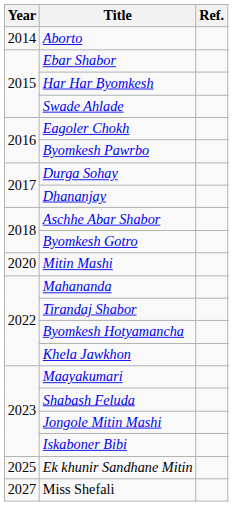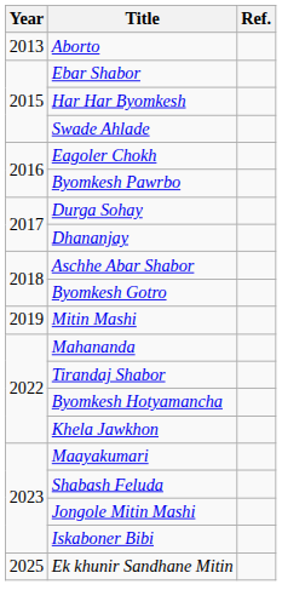Aborto | Year: 2014 -> 2013
Mitin Mashi | Year: 2020 -> 2019
- row: 2027 | Miss Shefali
